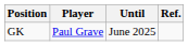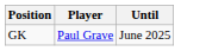- column: Ref.
